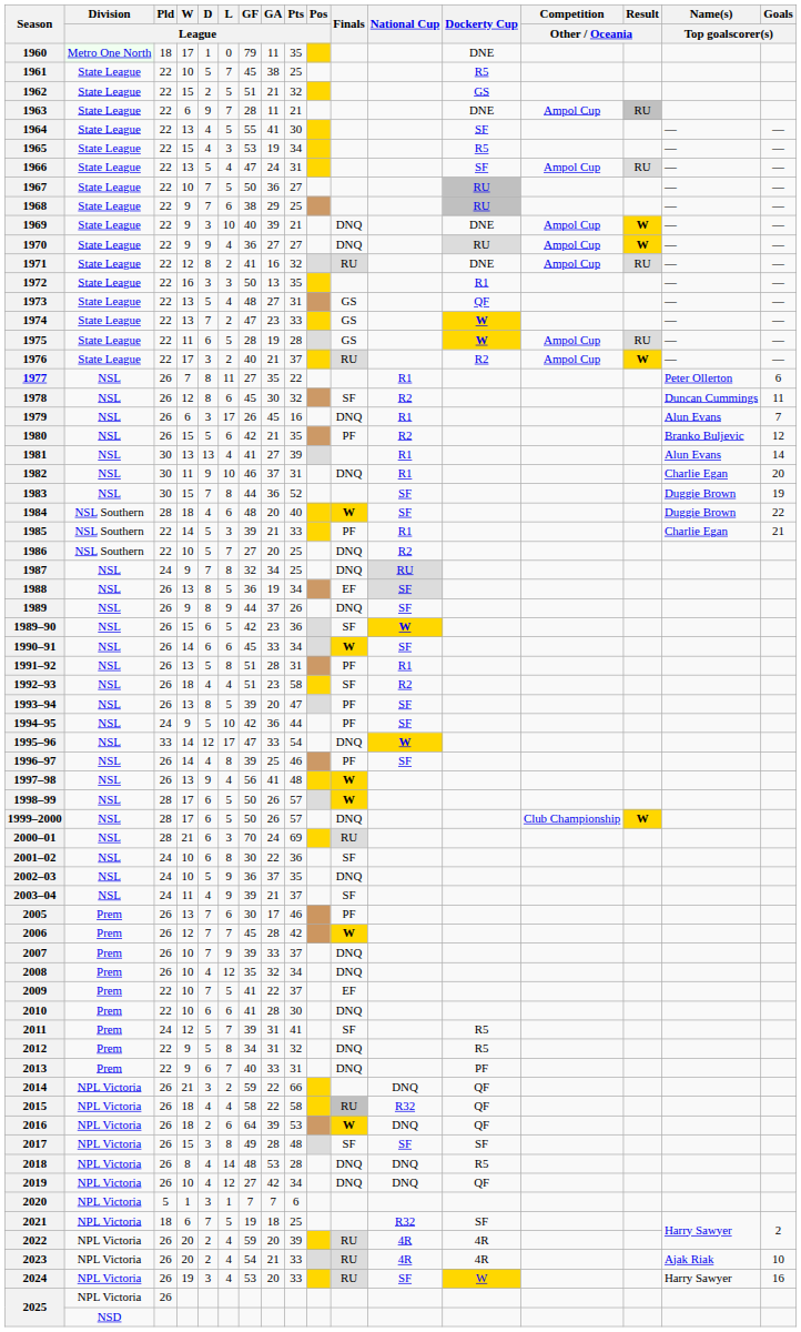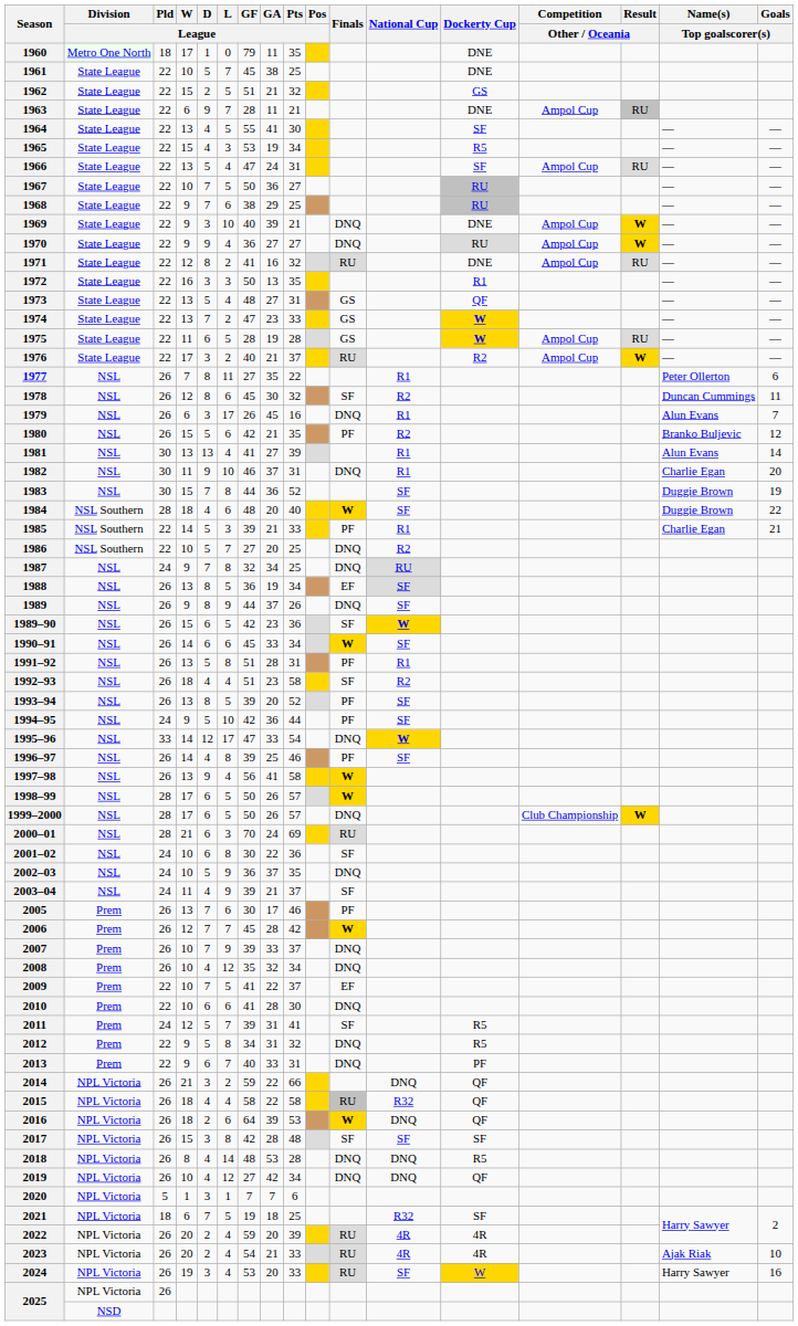1961 | Dockerty Cup: R5 -> DNE
1993–94 | Pts / League: 47 -> 52
1997–98 | Pts / League: 48 -> 58
2017 | GF / League: 49 -> 42
